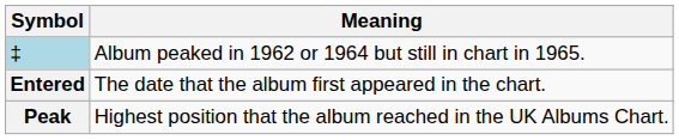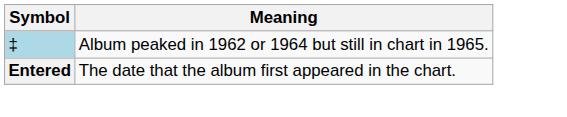- row: Peak | Highest position that the album reached in the UK Albums Chart.
